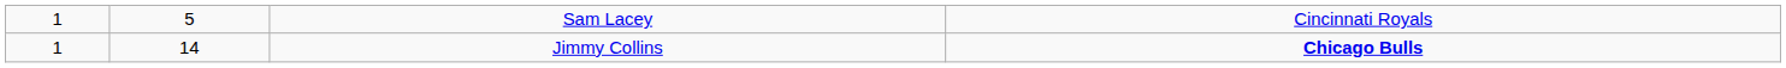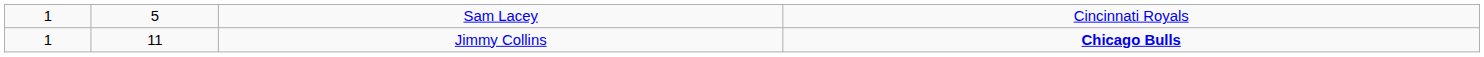Jimmy Collins | column 2: 14 -> 11
